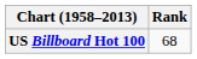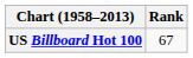US Billboard Hot 100 | Rank: 68 -> 67
